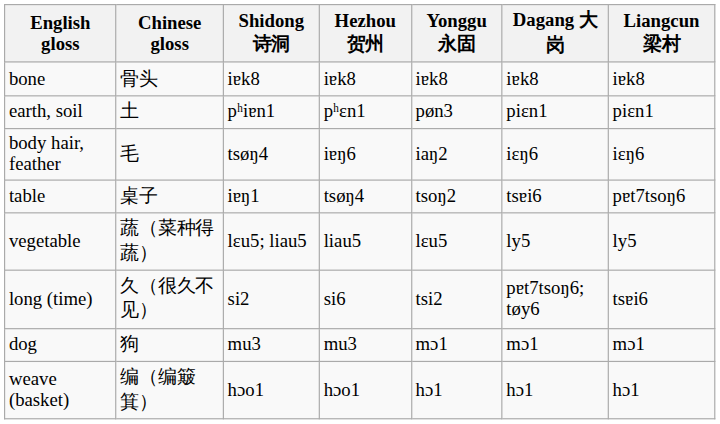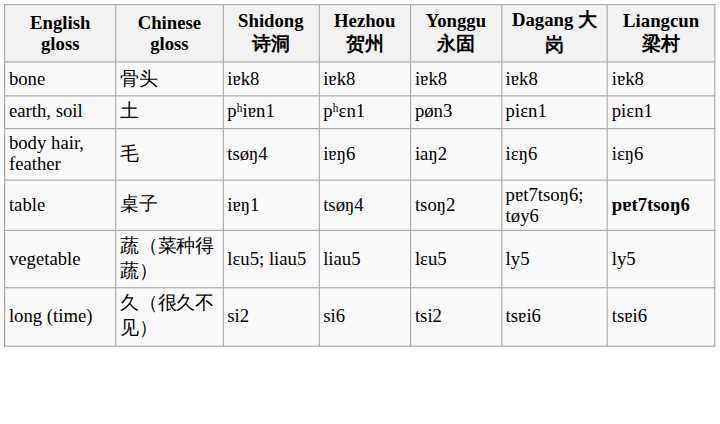table | Dagang 大岗: tsɐi6 -> pɐt7tsoŋ6; tøy6
table | Liangcun 梁村: normal -> bold
long (time) | Dagang 大岗: pɐt7tsoŋ6; tøy6 -> tsɐi6
- row: dog | 狗 | mu3 | mu3 | mɔ1 | mɔ1 | mɔ1
- row: weave (basket) | 编（编簸箕） | hɔo1 | hɔo1 | hɔ1 | hɔ1 | hɔ1
